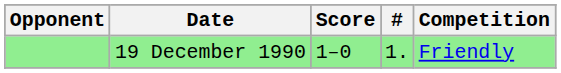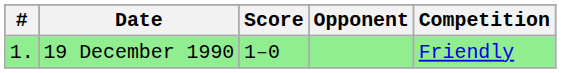columns swapped: # <-> Opponent
